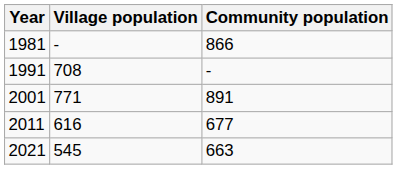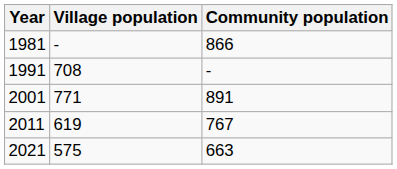2011 | Village population: 616 -> 619
2011 | Community population: 677 -> 767
2021 | Village population: 545 -> 575
